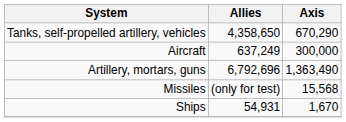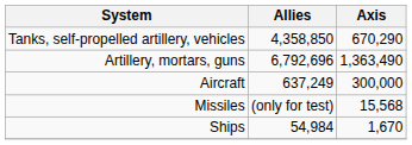Tanks, self-propelled artillery, vehicles | Allies: 4,358,650 -> 4,358,850
rows swapped: Artillery, mortars, guns <-> Aircraft
Ships | Allies: 54,931 -> 54,984
